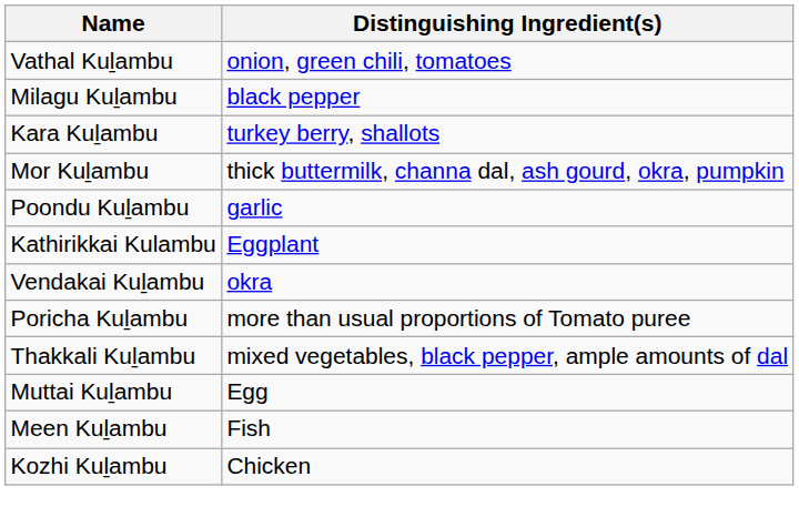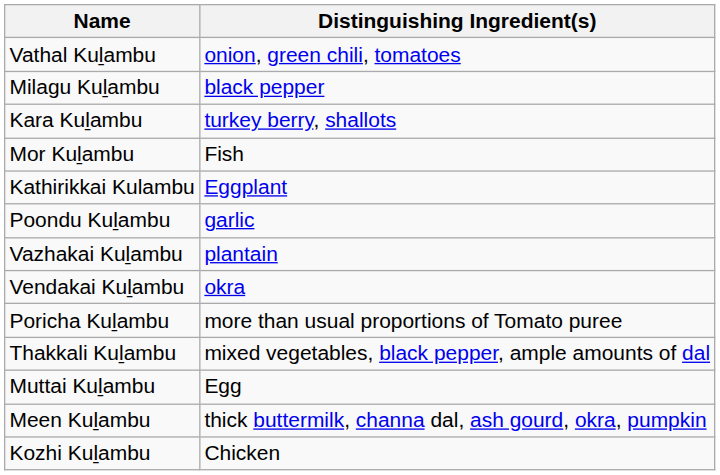Mor Kuḻambu | Distinguishing Ingredient(s): thick buttermilk, channa dal, ash gourd, okra, pumpkin -> Fish
rows swapped: Poondu Kuḻambu <-> Kathirikkai Kulambu
+ row: Vazhakai Kuḻambu | plantain
Meen Kuḻambu | Distinguishing Ingredient(s): Fish -> thick buttermilk, channa dal, ash gourd, okra, pumpkin
